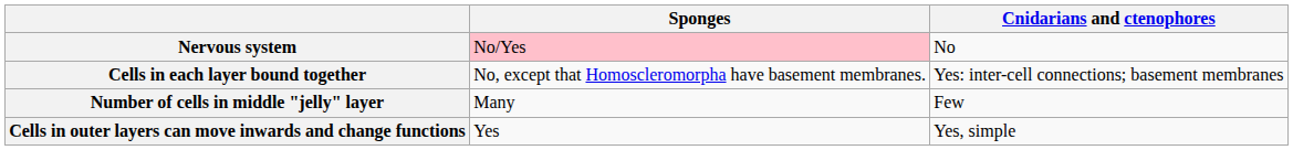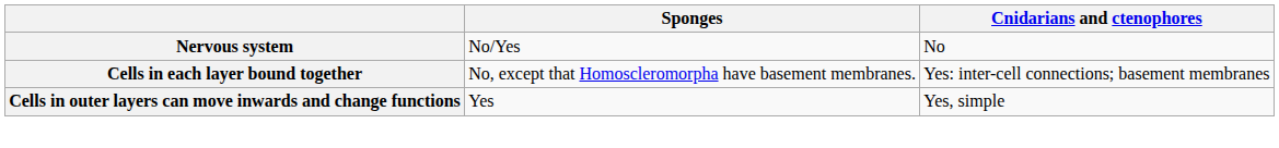Nervous system | Sponges: pink background -> no background
- row: Number of cells in middle "jelly" layer | Many | Few
